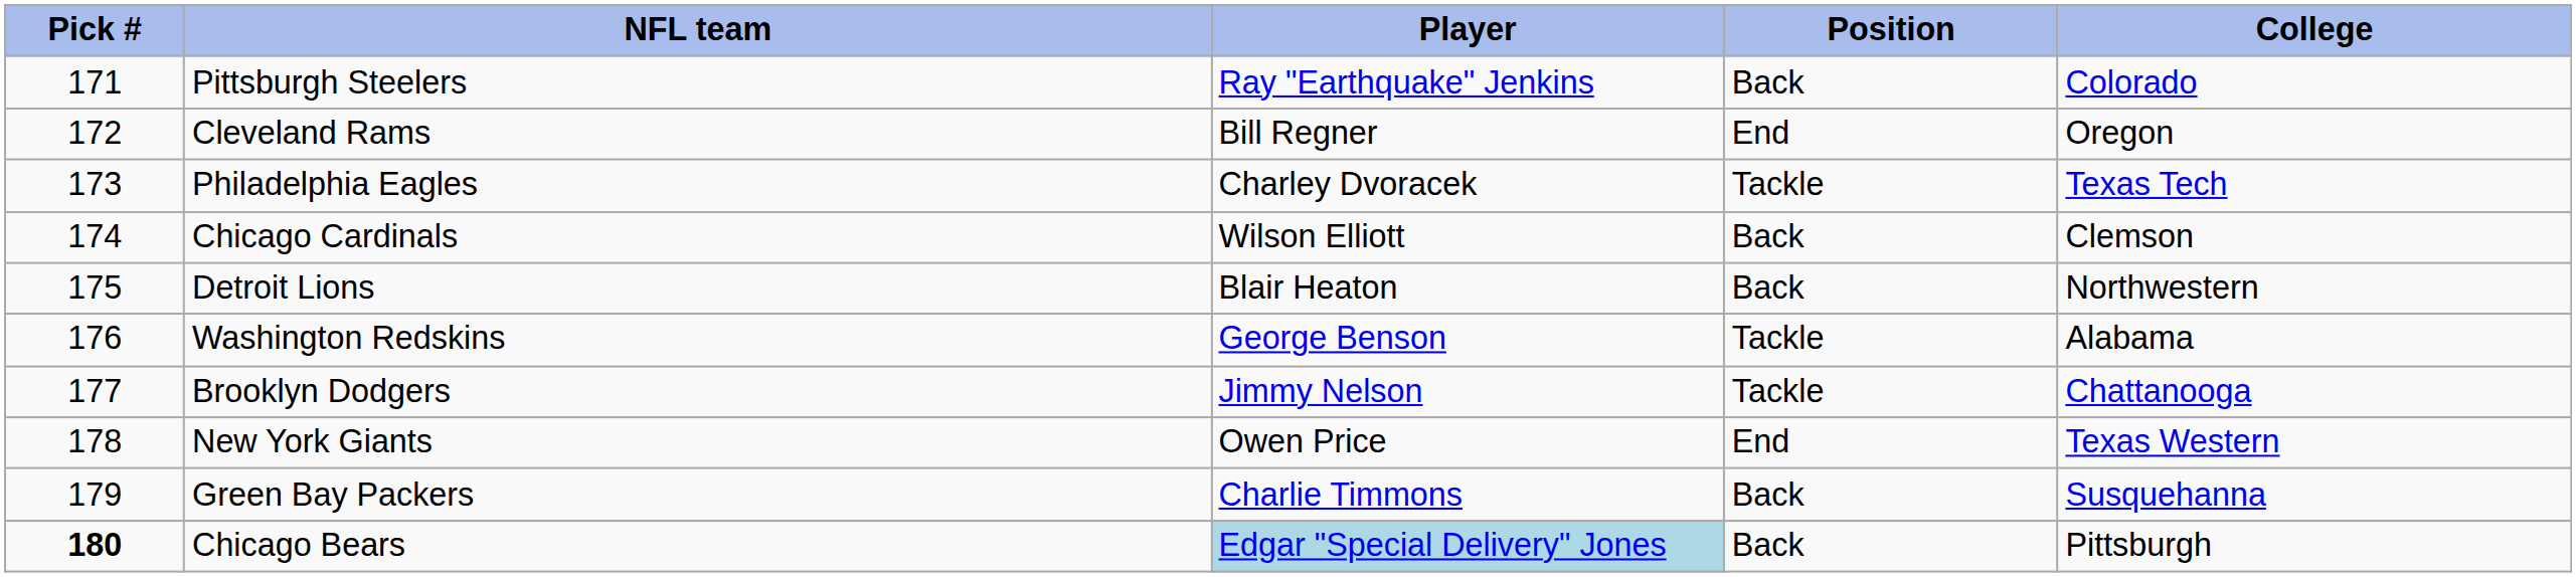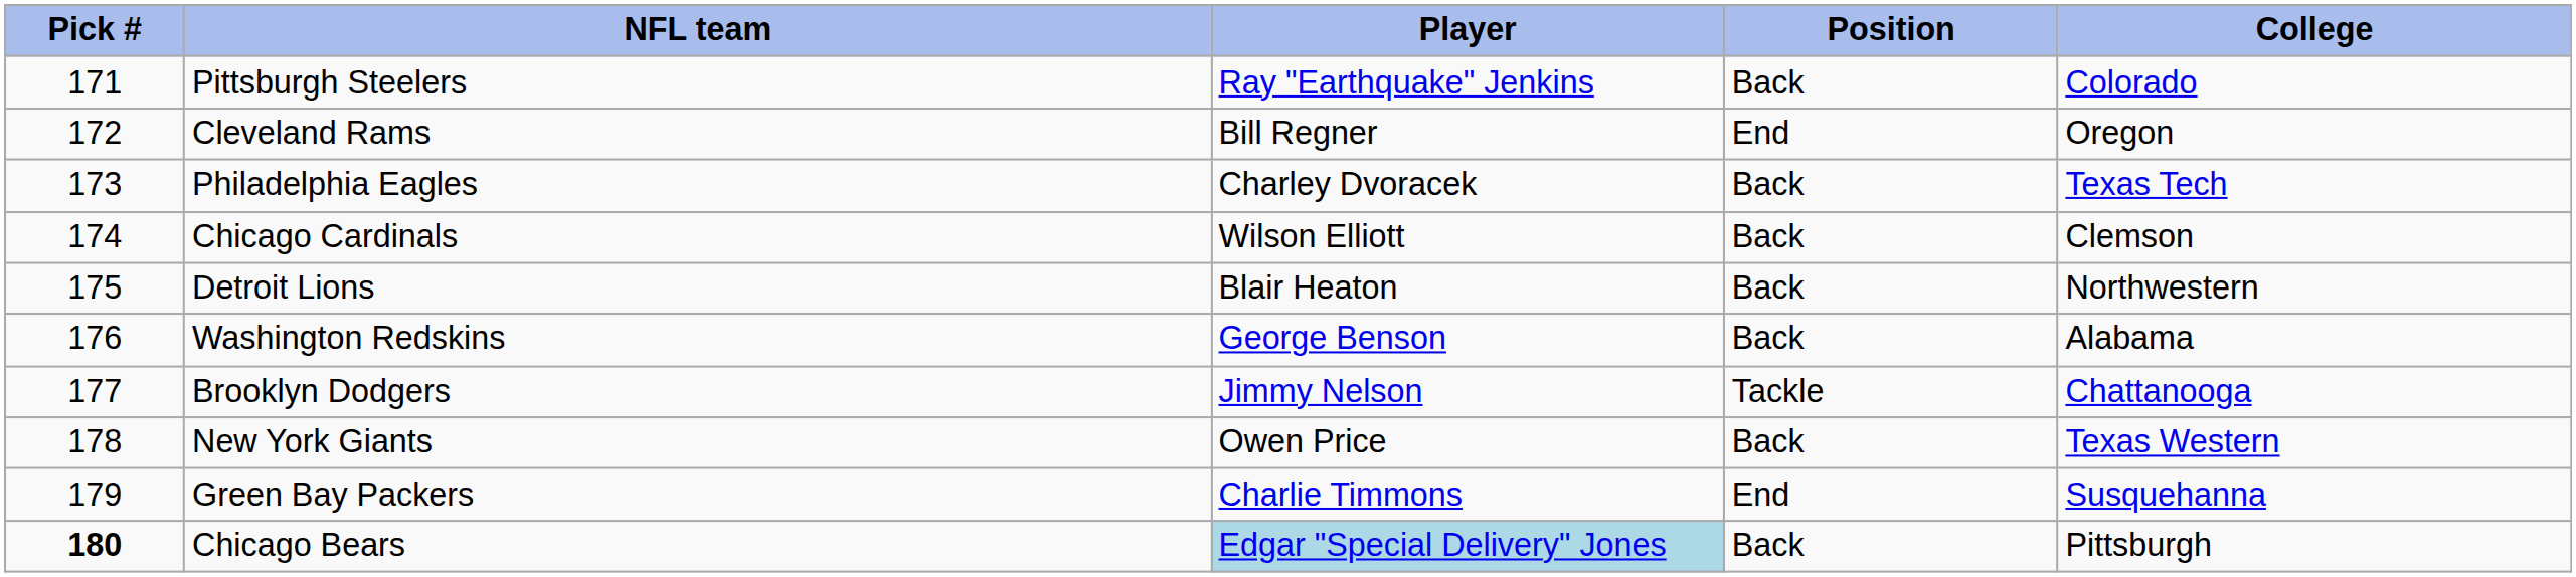Philadelphia Eagles | Position: Tackle -> Back
Washington Redskins | Position: Tackle -> Back
New York Giants | Position: End -> Back
Green Bay Packers | Position: Back -> End
